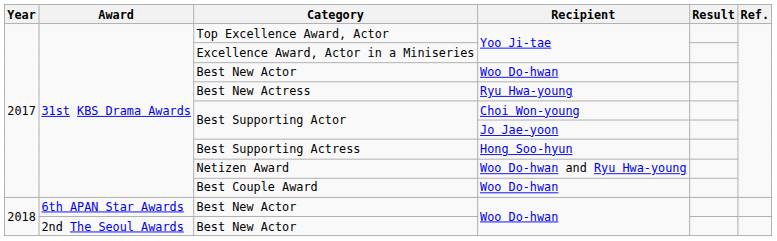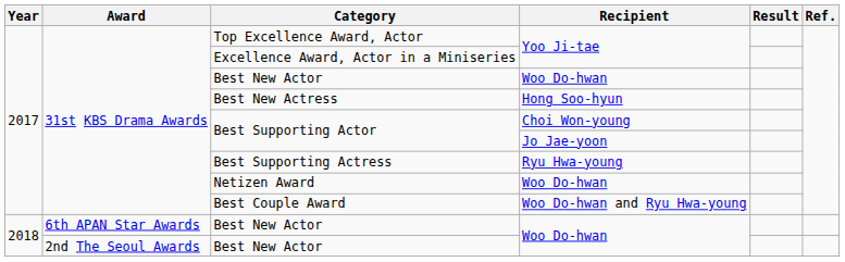Best New Actress | Recipient: Ryu Hwa-young -> Hong Soo-hyun
Best Supporting Actress | Recipient: Hong Soo-hyun -> Ryu Hwa-young
Netizen Award | Recipient: Woo Do-hwan and Ryu Hwa-young -> Woo Do-hwan
Best Couple Award | Recipient: Woo Do-hwan -> Woo Do-hwan and Ryu Hwa-young
